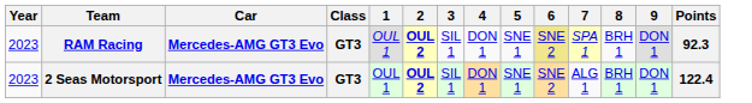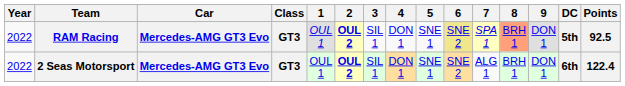+ column: DC | 5th | 6th
RAM Racing | Year: 2023 -> 2022
RAM Racing | 8: no background -> lightsalmon background
RAM Racing | Points: 92.3 -> 92.5
2 Seas Motorsport | Year: 2023 -> 2022
